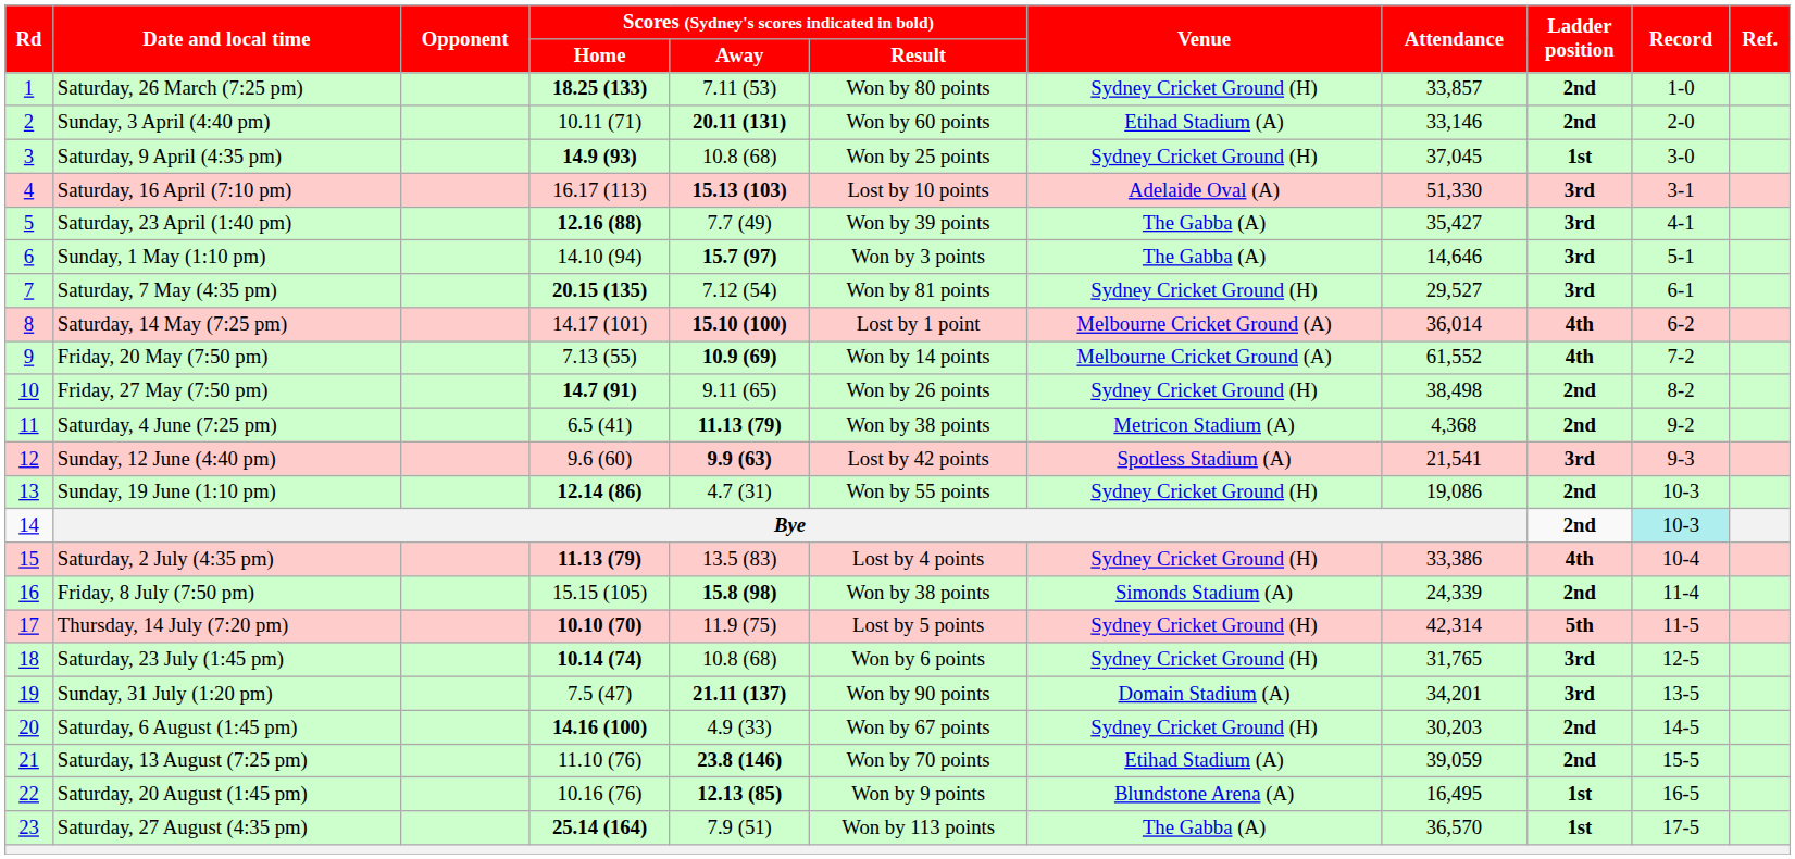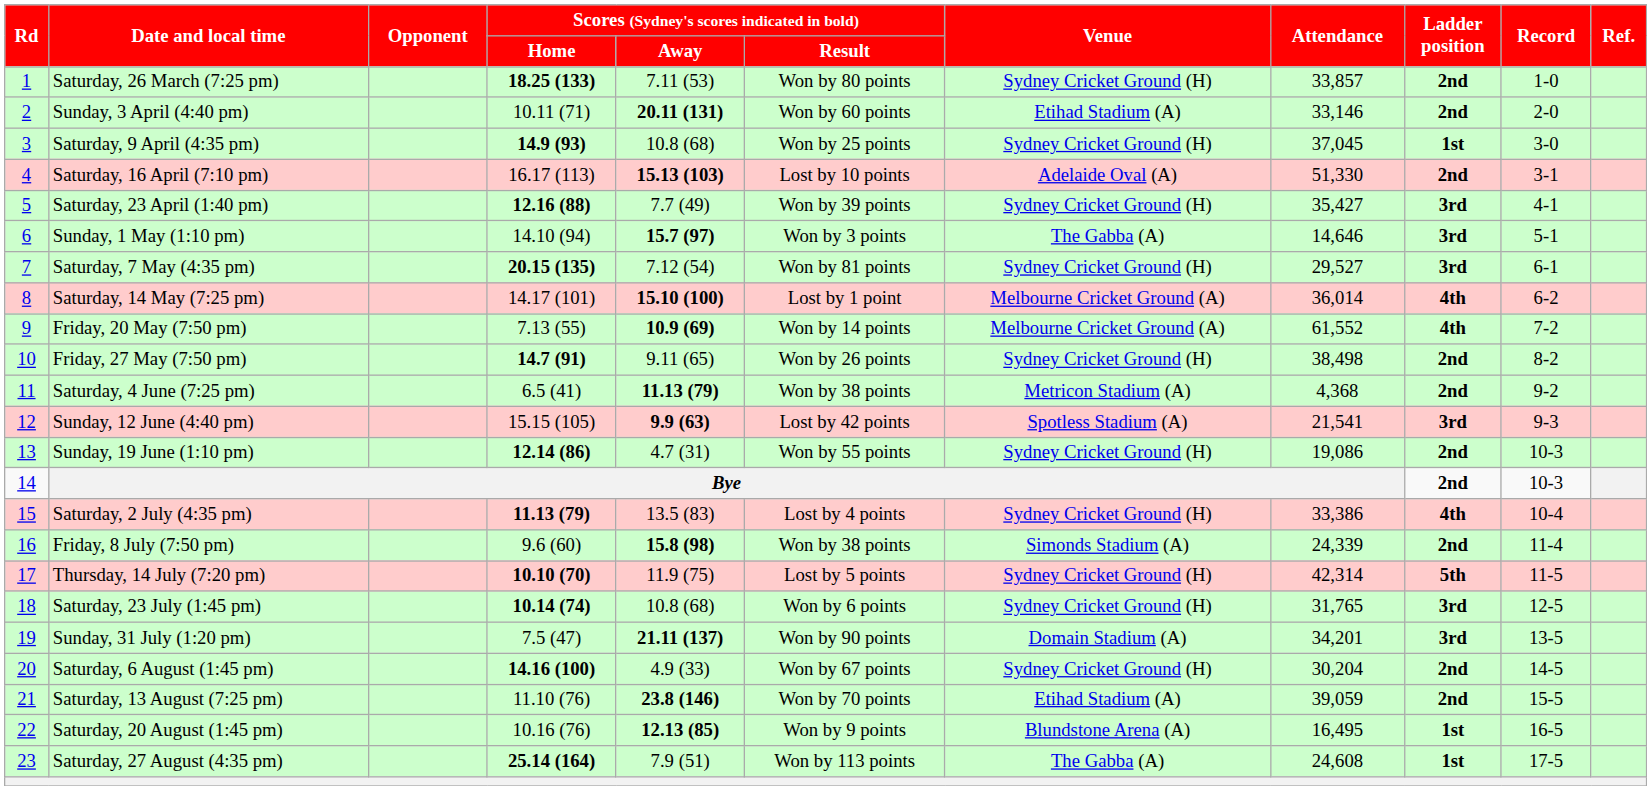Saturday, 16 April (7:10 pm) | column 9: 3rd -> 2nd
Saturday, 23 April (1:40 pm) | column 7: The Gabba (A) -> Sydney Cricket Ground (H)
Sunday, 12 June (4:40 pm) | column 4: 9.6 (60) -> 15.15 (105)
Bye | column 10: paleturquoise background -> no background
Friday, 8 July (7:50 pm) | column 4: 15.15 (105) -> 9.6 (60)
Saturday, 6 August (1:45 pm) | column 8: 30,203 -> 30,204
Saturday, 27 August (4:35 pm) | column 8: 36,570 -> 24,608
